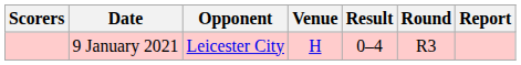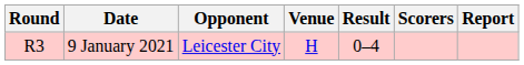columns swapped: Round <-> Scorers
